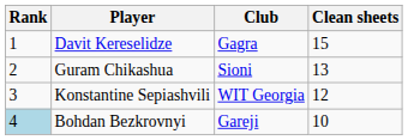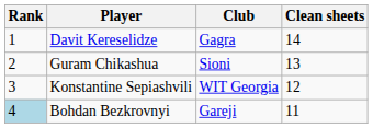Davit Kereselidze | Clean sheets: 15 -> 14
Bohdan Bezkrovnyi | Clean sheets: 10 -> 11
